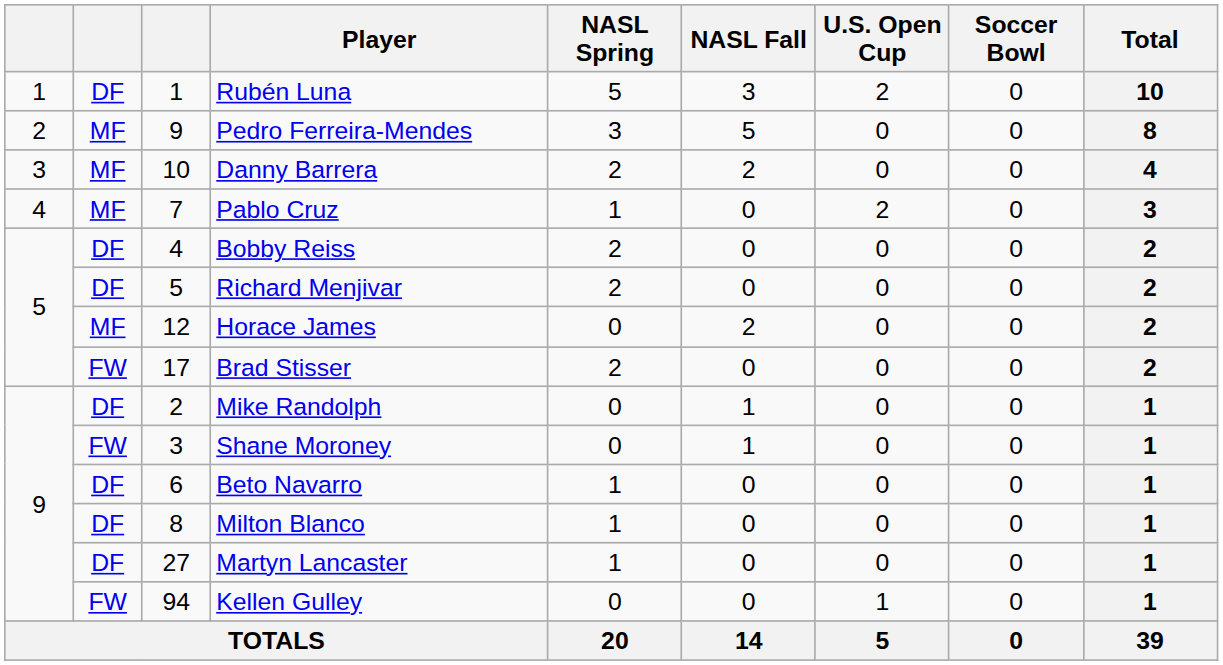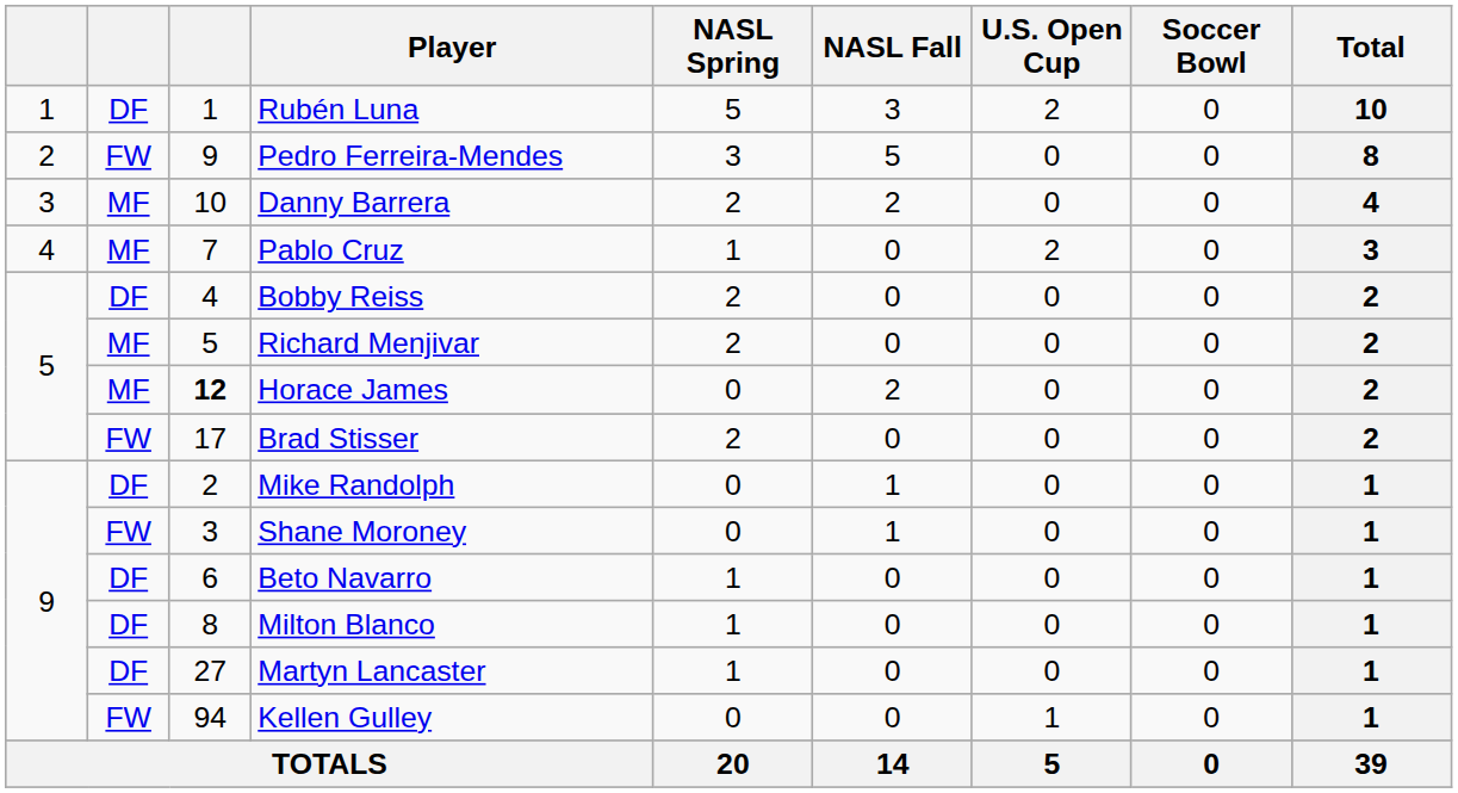Pedro Ferreira-Mendes | column 2: MF -> FW
Richard Menjivar | column 2: DF -> MF
Horace James | column 3: normal -> bold
